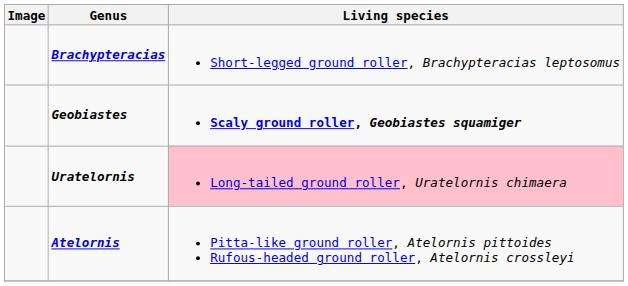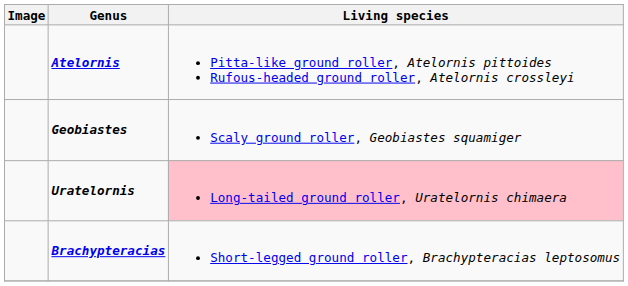rows swapped: Brachypteracias <-> Atelornis
Geobiastes | Living species: bold -> normal
